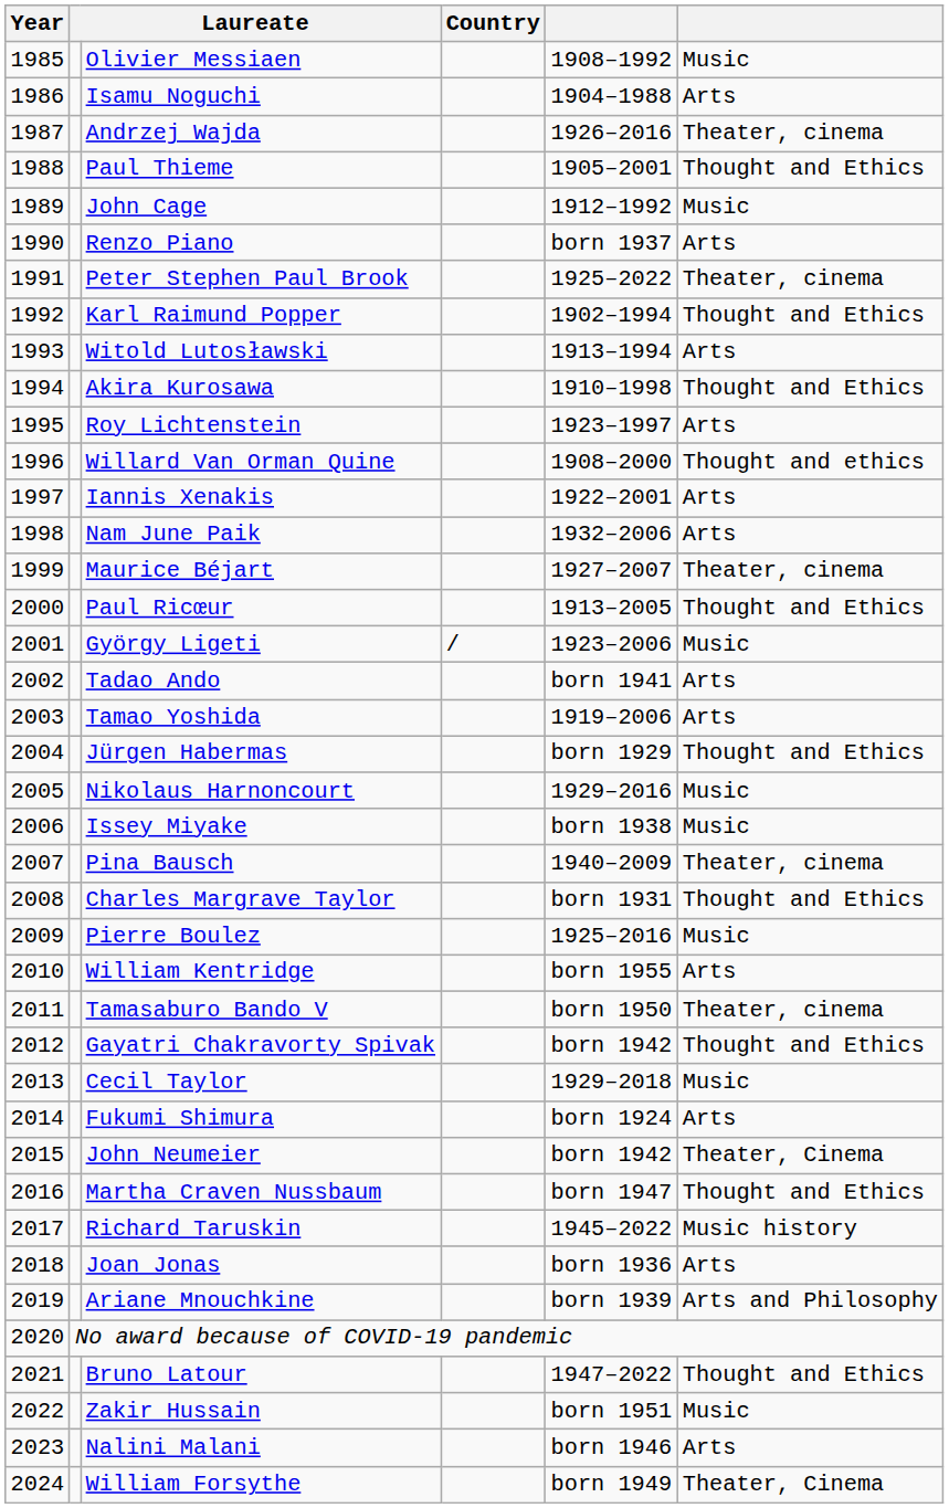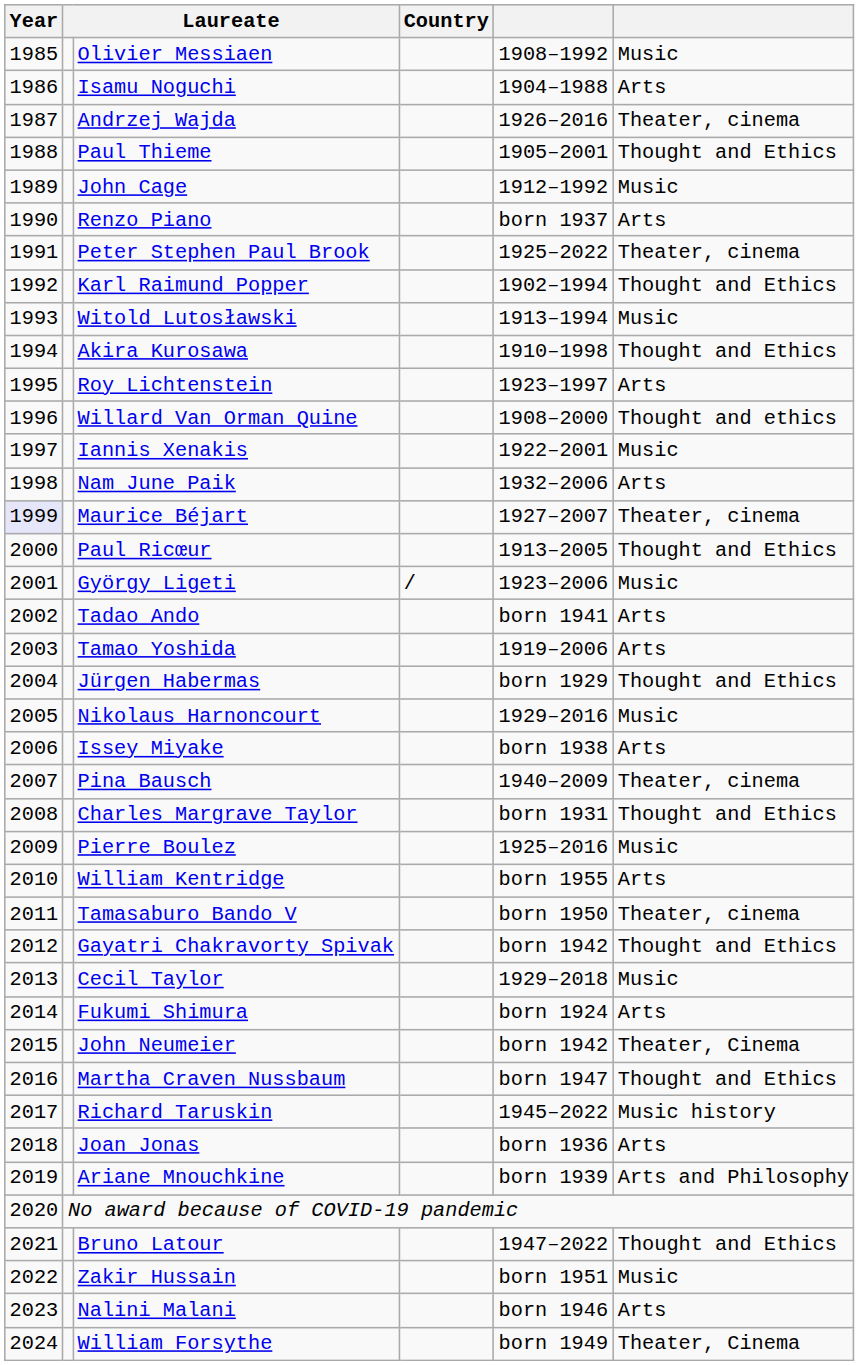Witold Lutosławski | column 6: Arts -> Music
Iannis Xenakis | column 6: Arts -> Music
Maurice Béjart | Year: no background -> lavender background
Issey Miyake | column 6: Music -> Arts
